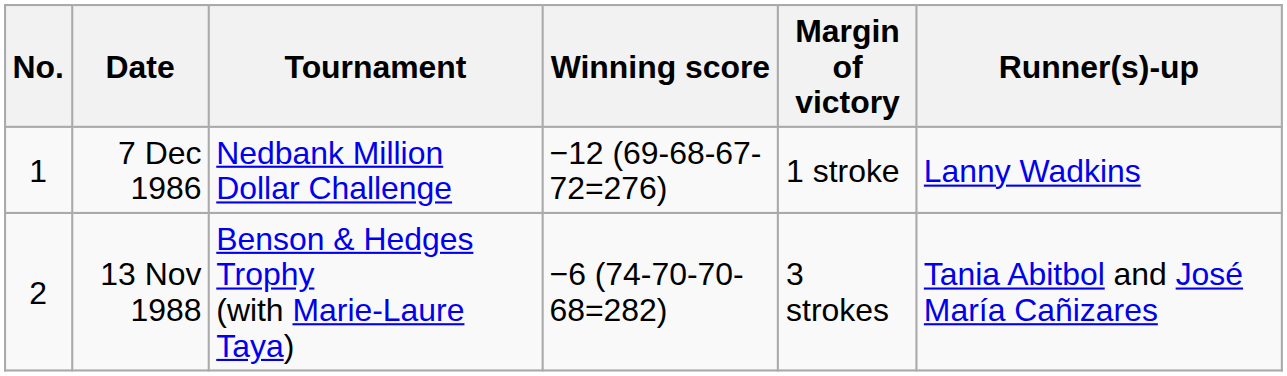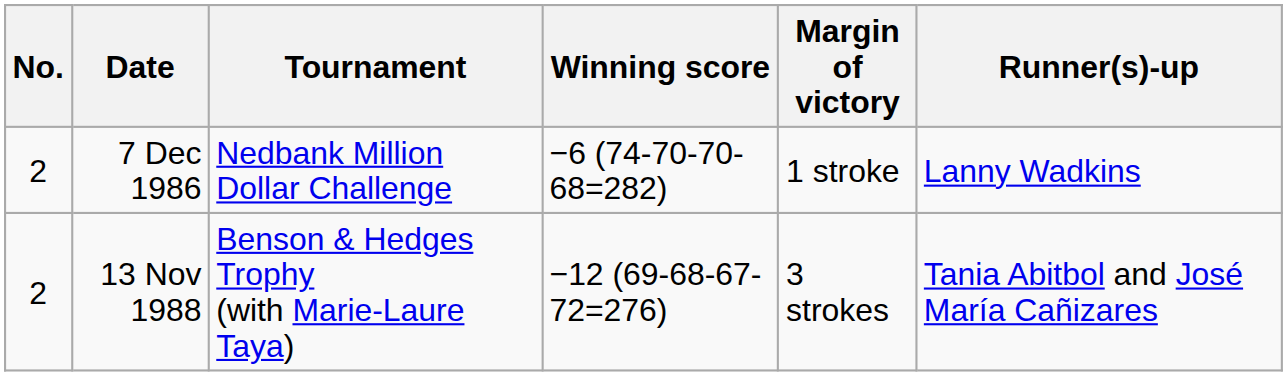7 Dec 1986 | No.: 1 -> 2
7 Dec 1986 | Winning score: −12 (69-68-67-72=276) -> −6 (74-70-70-68=282)
13 Nov 1988 | Winning score: −6 (74-70-70-68=282) -> −12 (69-68-67-72=276)
